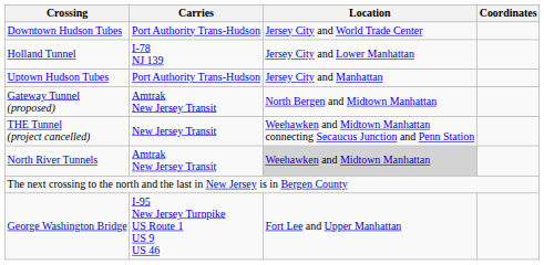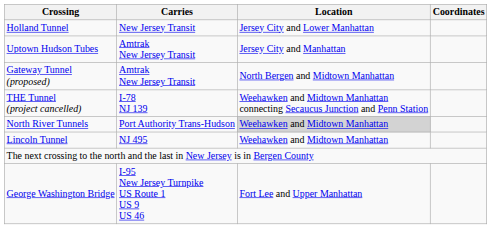- row: Downtown Hudson Tubes | Port Authority Trans-Hudson | Jersey City and World Trade Center
Holland Tunnel | Carries: I-78 NJ 139 -> New Jersey Transit
Uptown Hudson Tubes | Carries: Port Authority Trans-Hudson -> Amtrak New Jersey Transit
THE Tunnel (project cancelled) | Carries: New Jersey Transit -> I-78 NJ 139
North River Tunnels | Carries: Amtrak New Jersey Transit -> Port Authority Trans-Hudson
+ row: Lincoln Tunnel | NJ 495 | Weehawken and Midtown Manhattan
